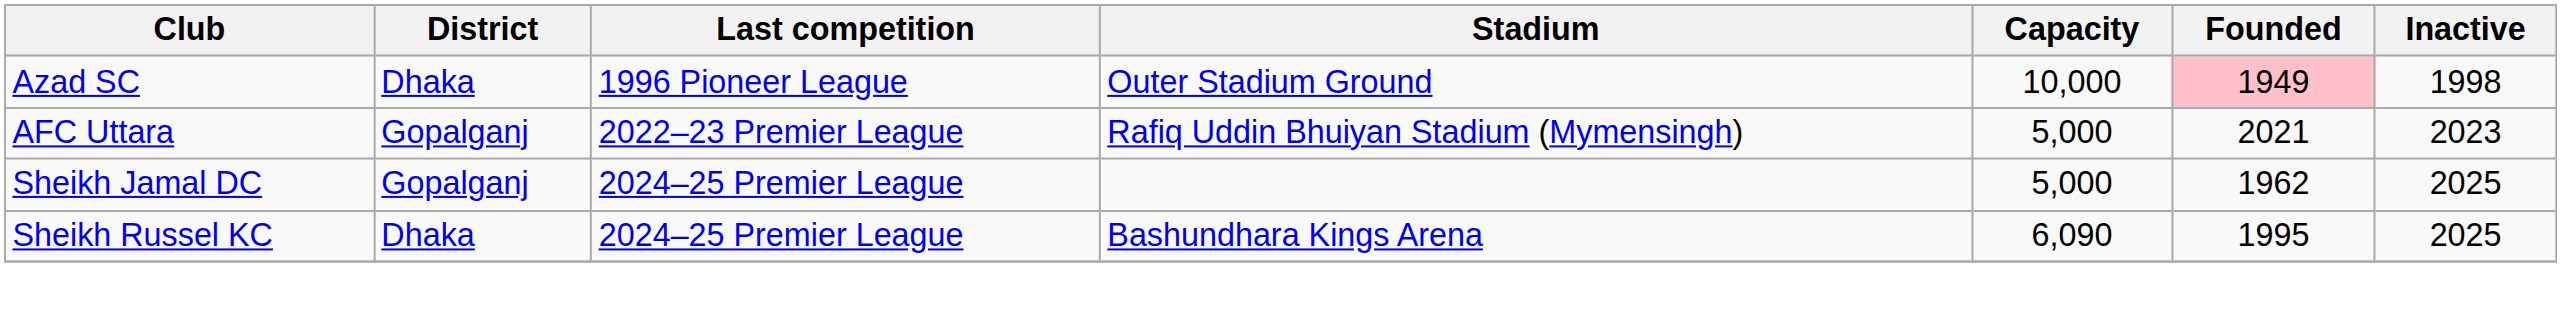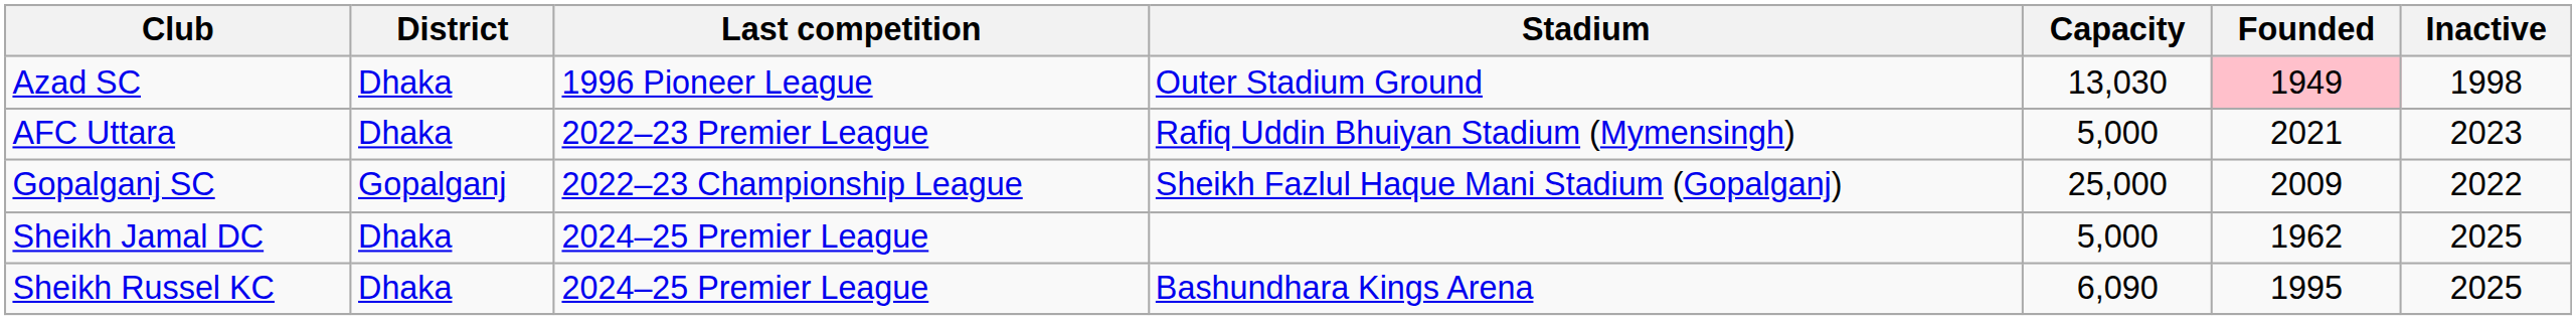Azad SC | Capacity: 10,000 -> 13,030
AFC Uttara | District: Gopalganj -> Dhaka
+ row: Gopalganj SC | Gopalganj | 2022–23 Championship League | Sheikh Fazlul Haque Mani Stadium (Gopalganj) | 25,000 | 2009 | 2022
Sheikh Jamal DC | District: Gopalganj -> Dhaka
